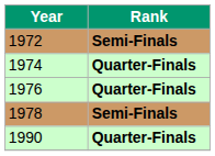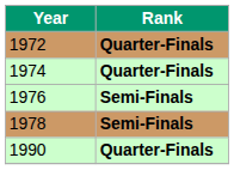1972 | Rank: Semi-Finals -> Quarter-Finals
1976 | Rank: Quarter-Finals -> Semi-Finals
